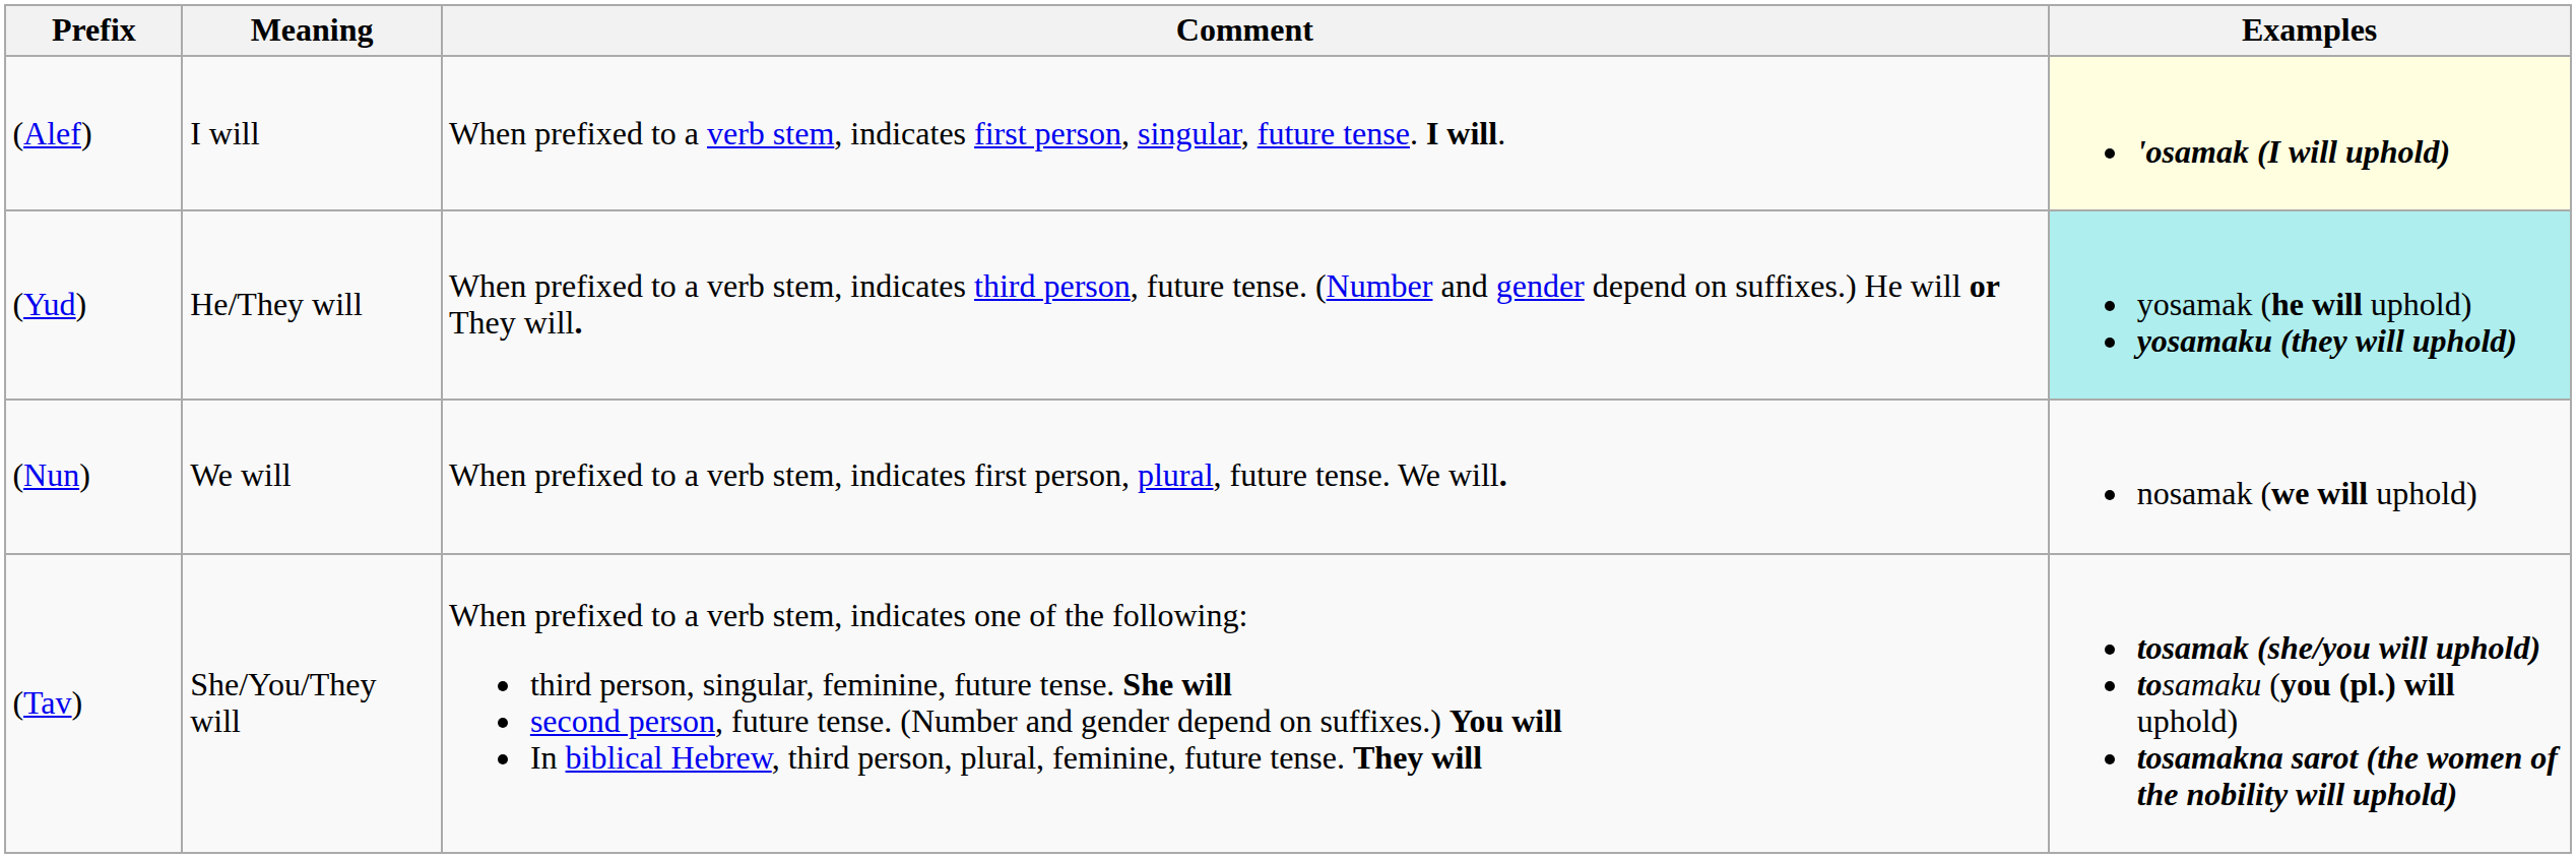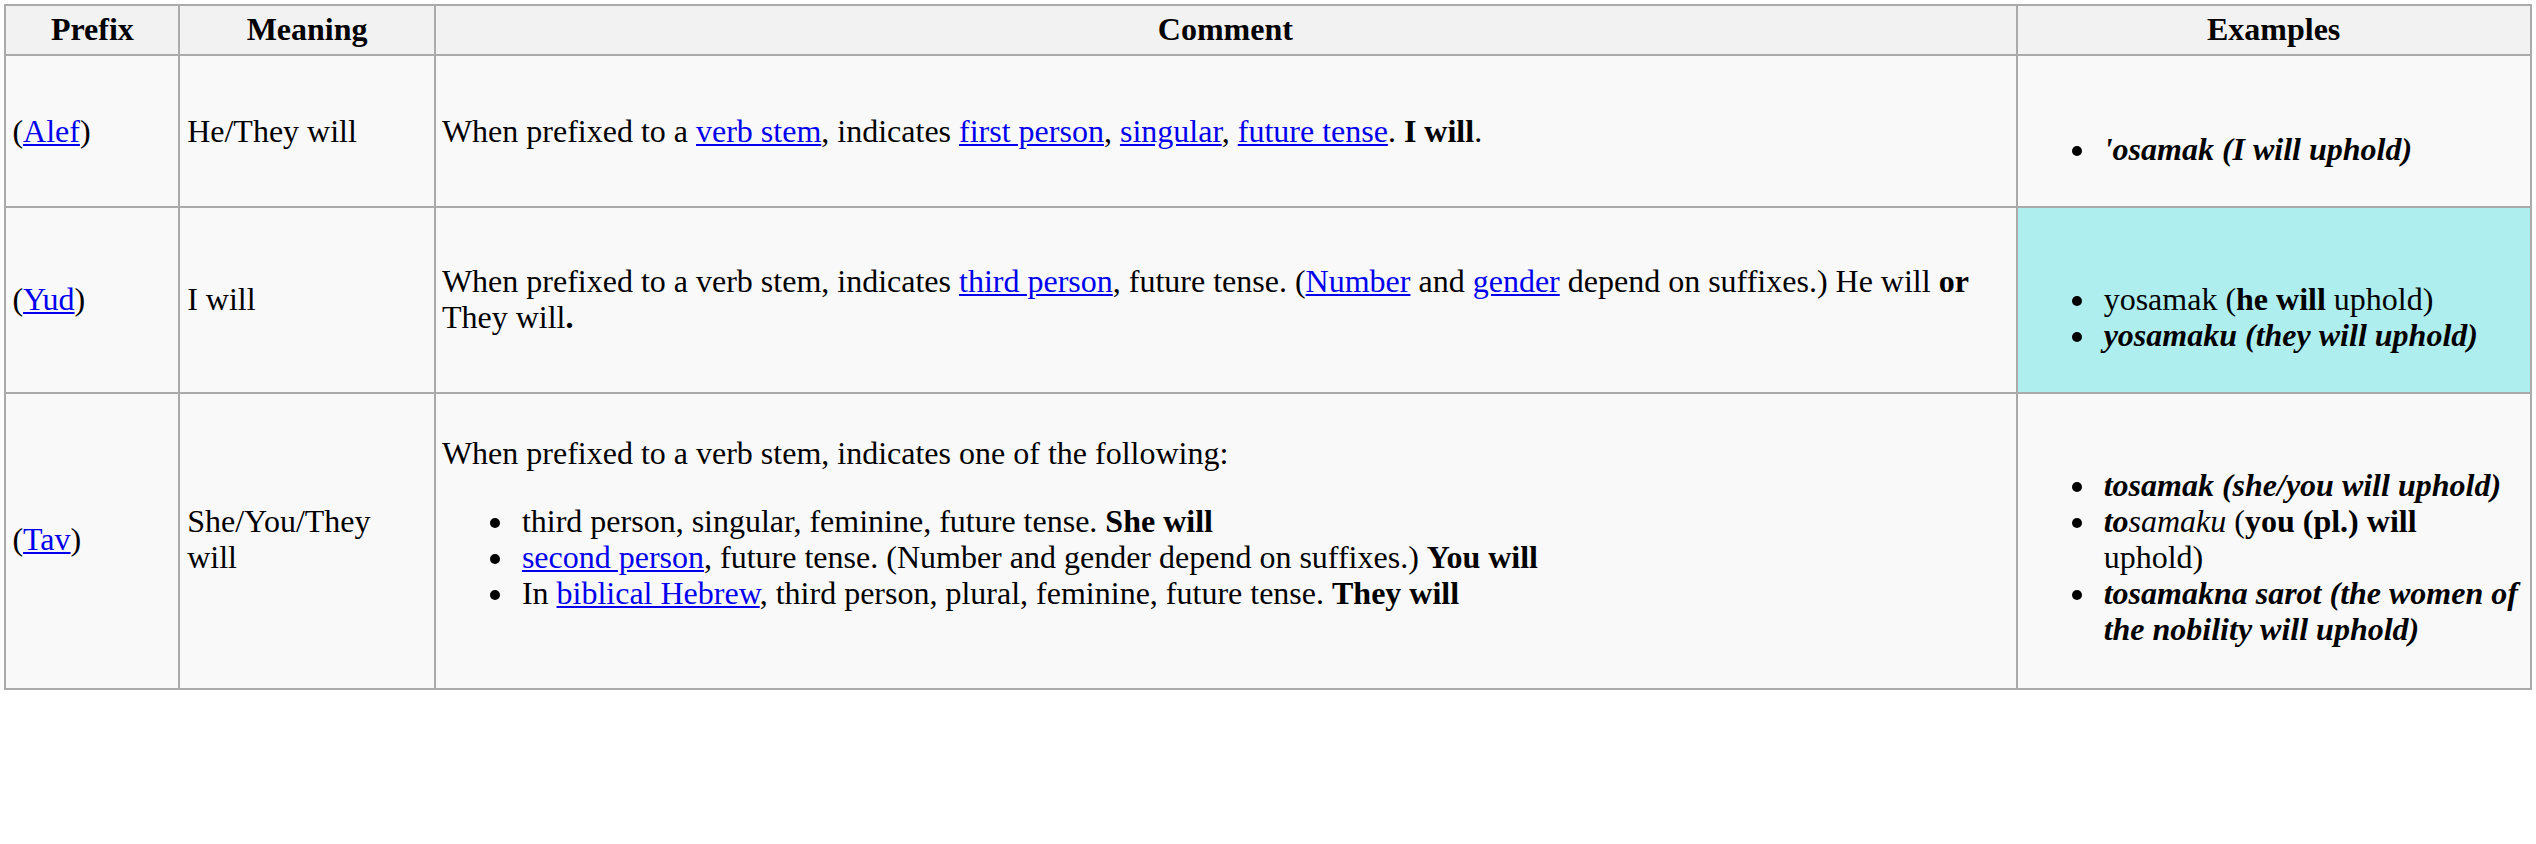(Alef) | Meaning: I will -> He/They will
(Alef) | Examples: lightyellow background -> no background
(Yud) | Meaning: He/They will -> I will
- row: (Nun) | We will | When prefixed to a verb stem, indicates first person, plural, future tense. We will. | nosamak (we will uphold)
